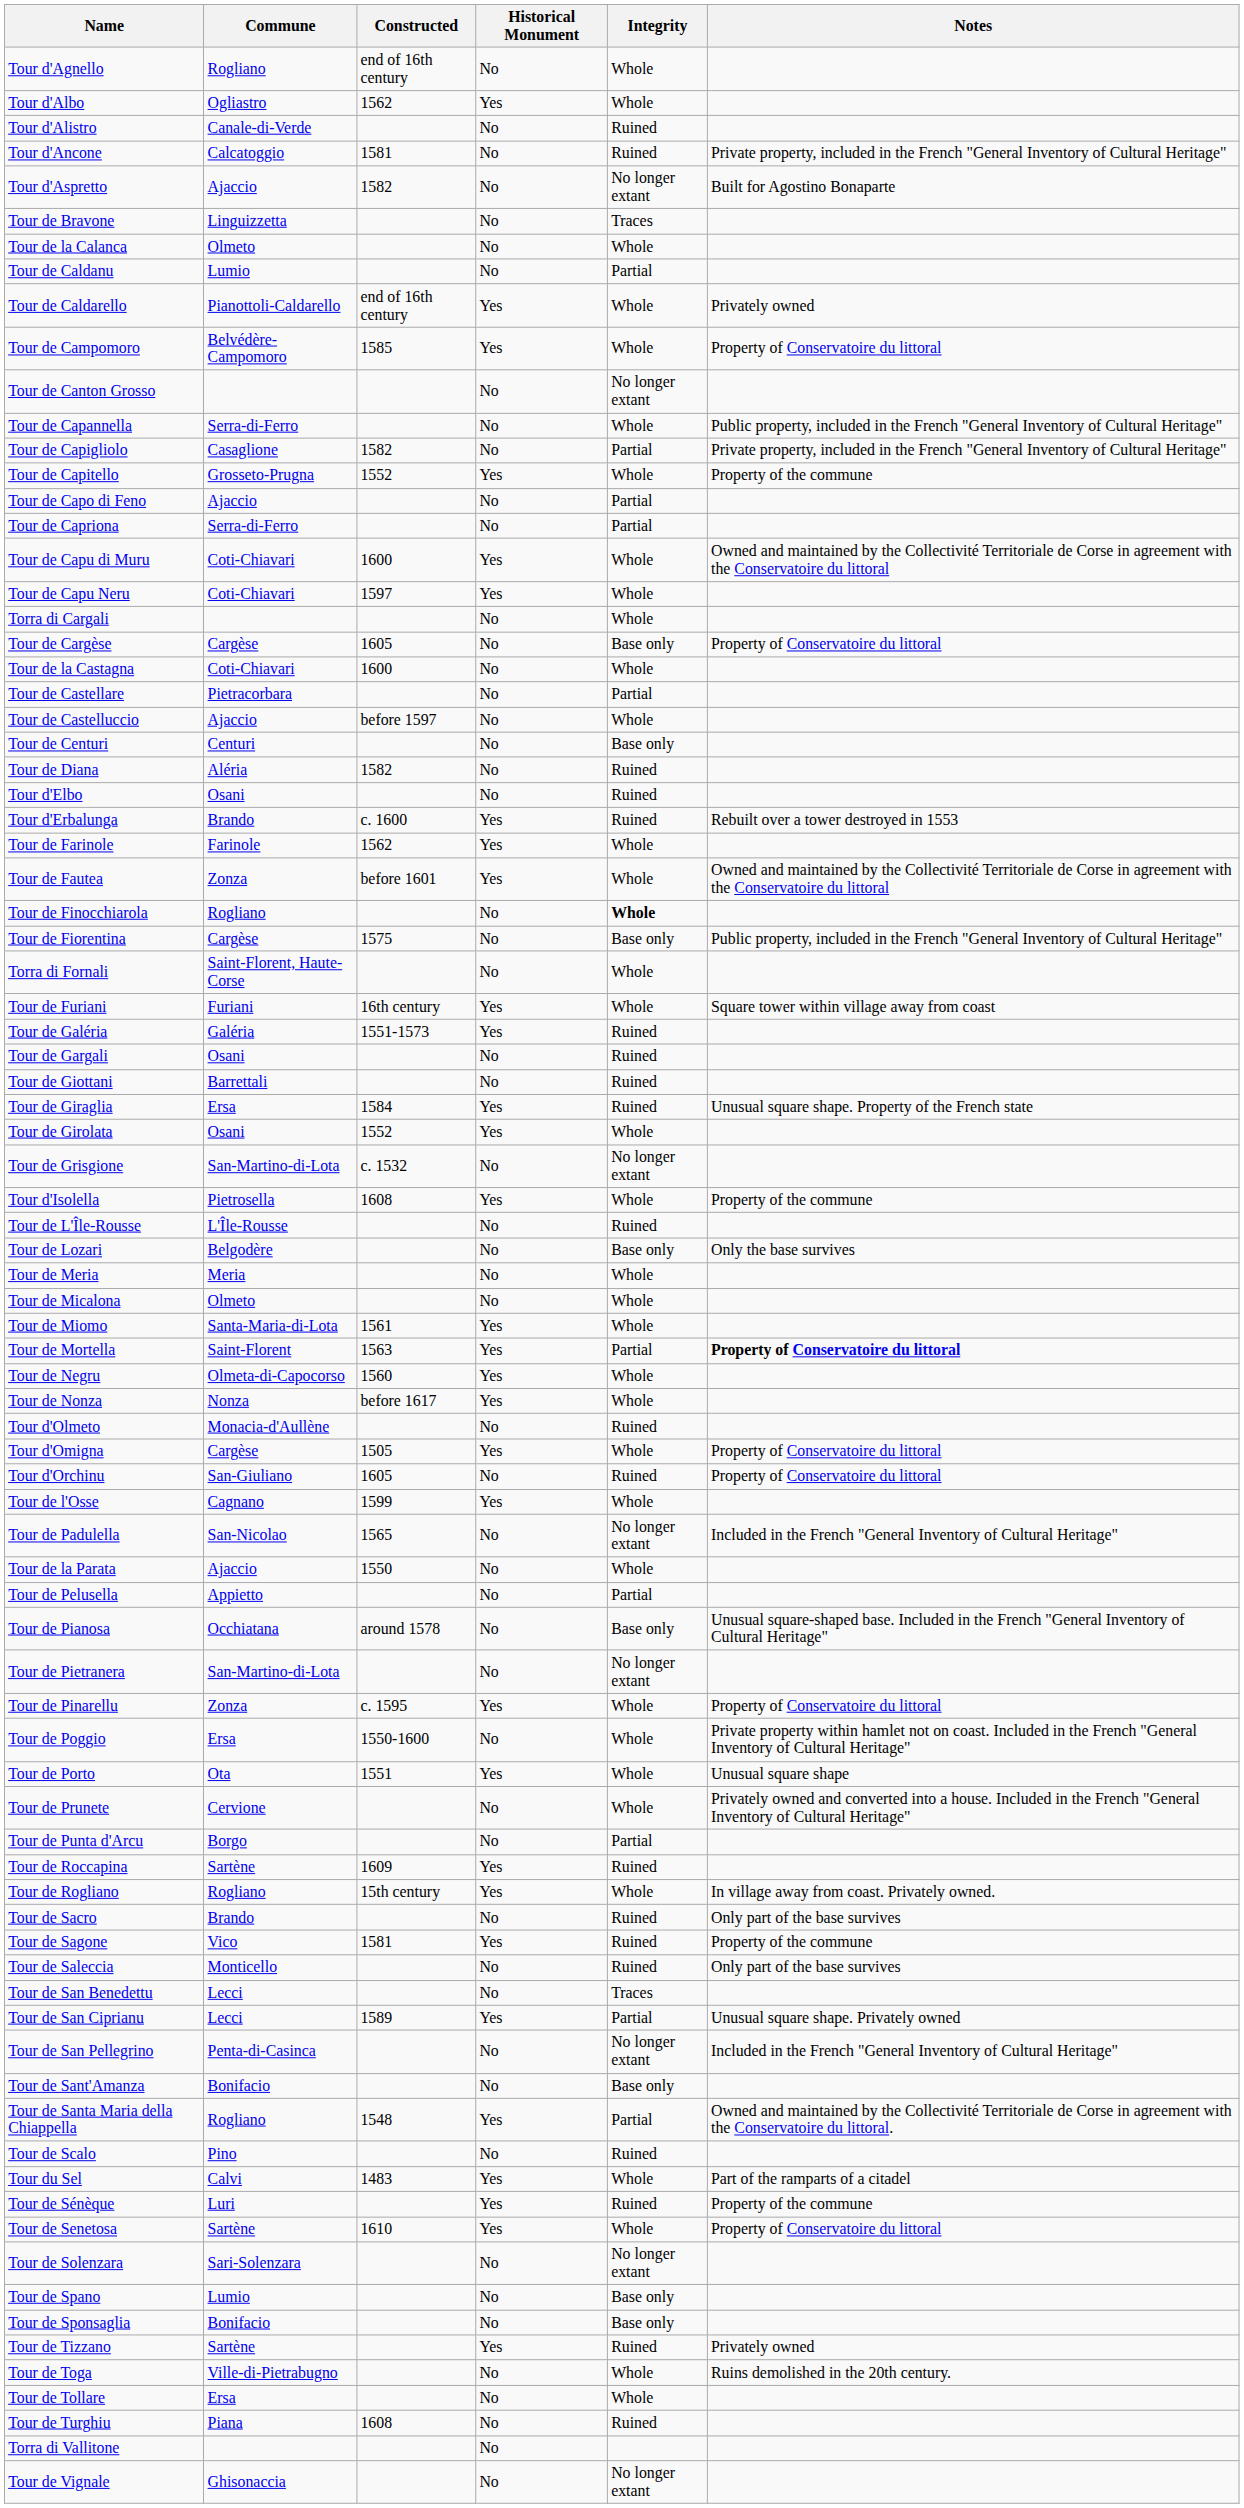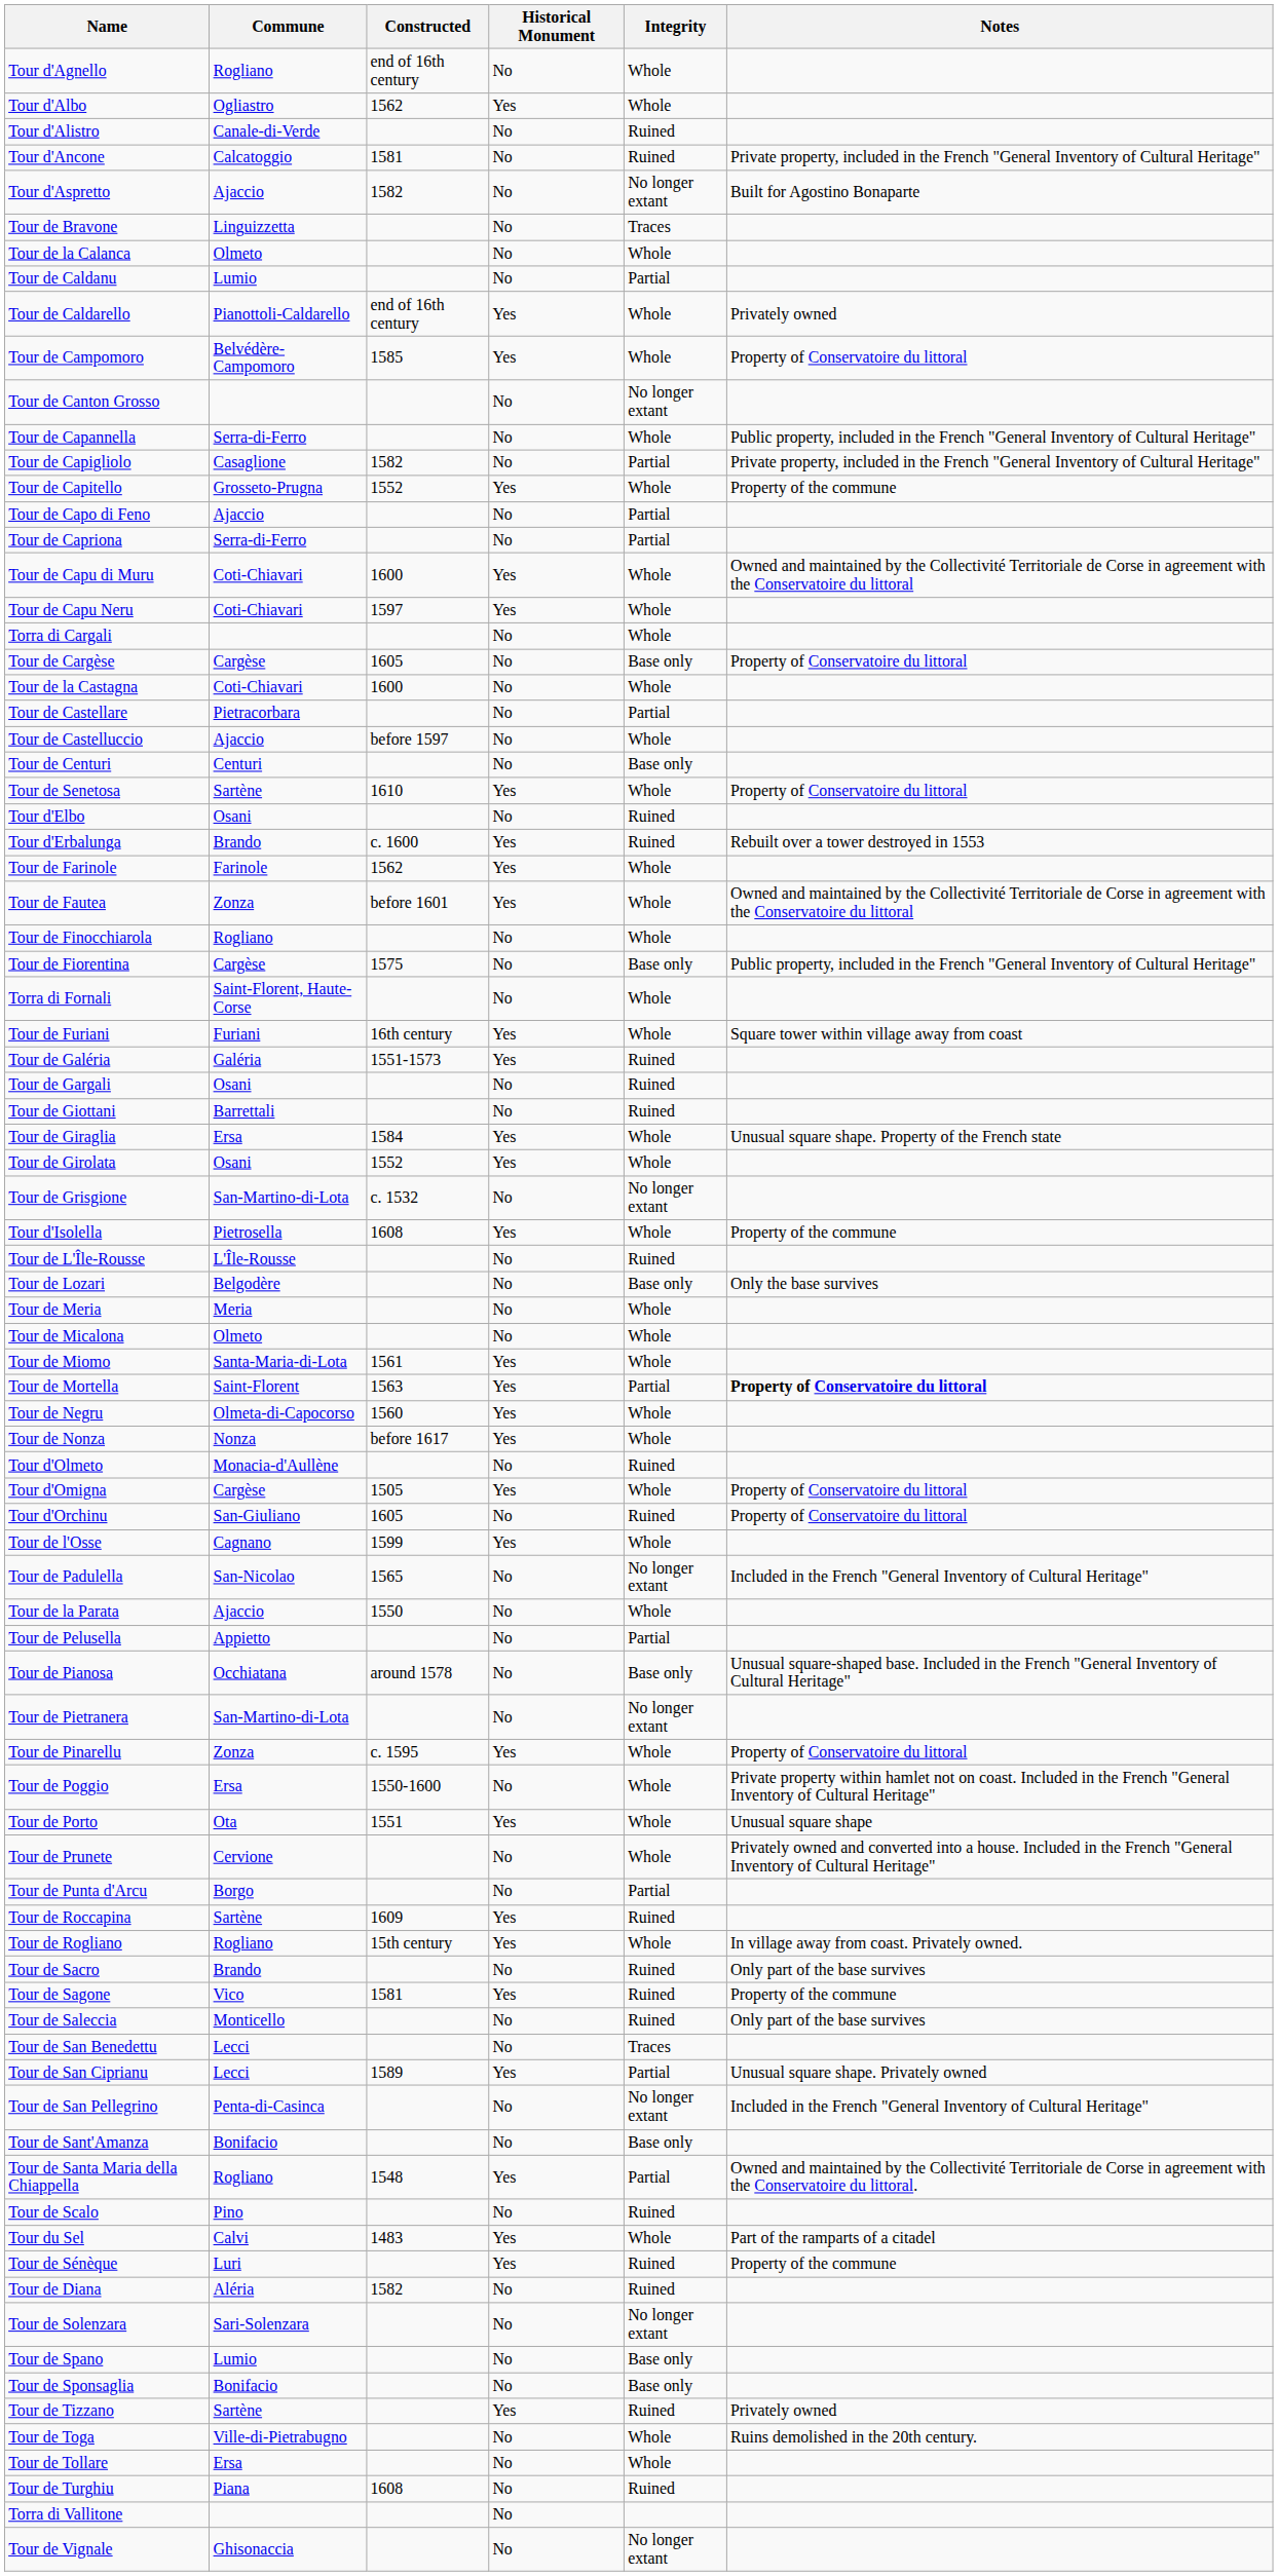rows swapped: Tour de Diana <-> Tour de Senetosa
Tour de Finocchiarola | Integrity: bold -> normal
Tour de Giraglia | Integrity: Ruined -> Whole
